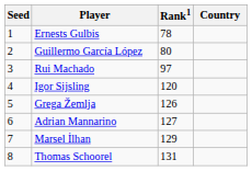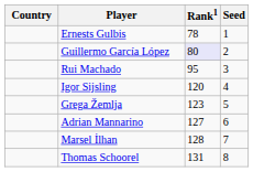columns swapped: Country <-> Seed
Guillermo García López | Rank1: no background -> lavender background
Rui Machado | Rank1: 97 -> 95
Grega Žemlja | Rank1: 126 -> 123
Marsel İlhan | Rank1: 129 -> 128
